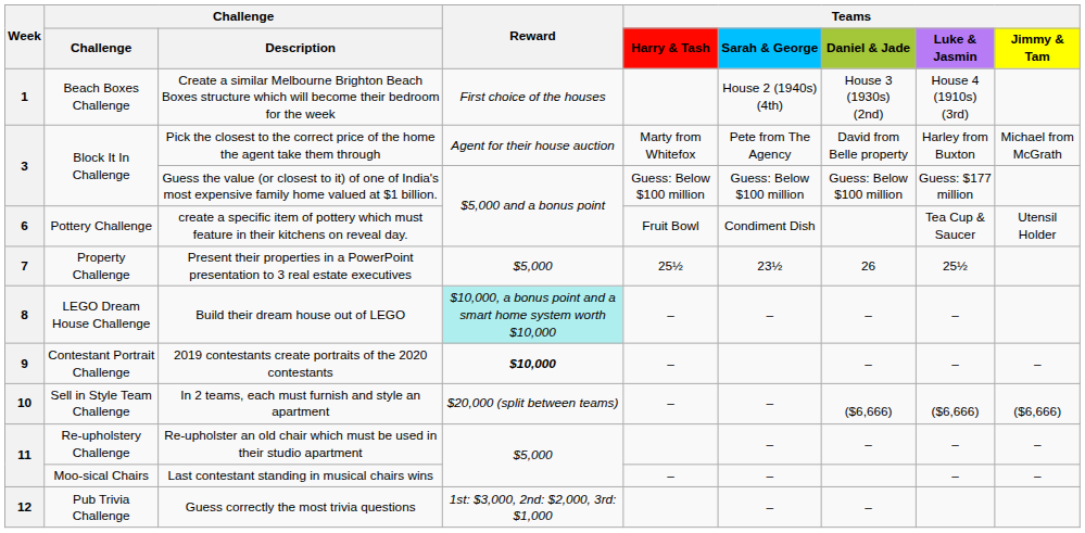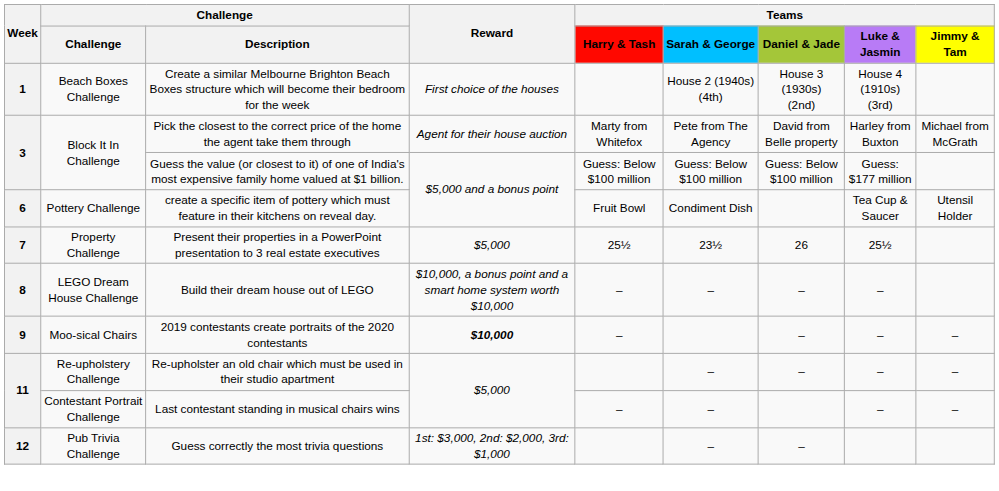Build their dream house out of LEGO | Reward: paleturquoise background -> no background
2019 contestants create portraits of the 2020 contestants | Challenge: Contestant Portrait Challenge -> Moo-sical Chairs
- row: 10 | Sell in Style Team Challenge | In 2 teams, each must furnish and style an apartment | $20,000 (split between teams) | – | – | ($6,666) | ($6,666) | ($6,666)
Last contestant standing in musical chairs wins | Challenge: Moo-sical Chairs -> Contestant Portrait Challenge
